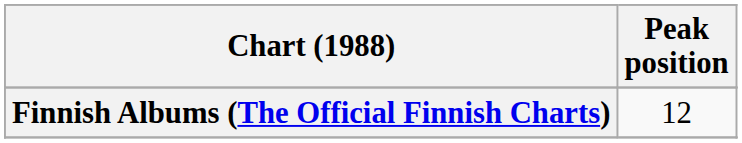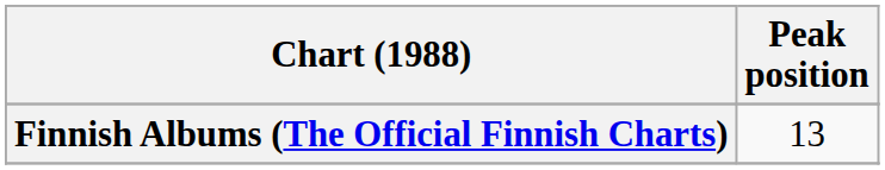Finnish Albums (The Official Finnish Charts) | Peak position: 12 -> 13
